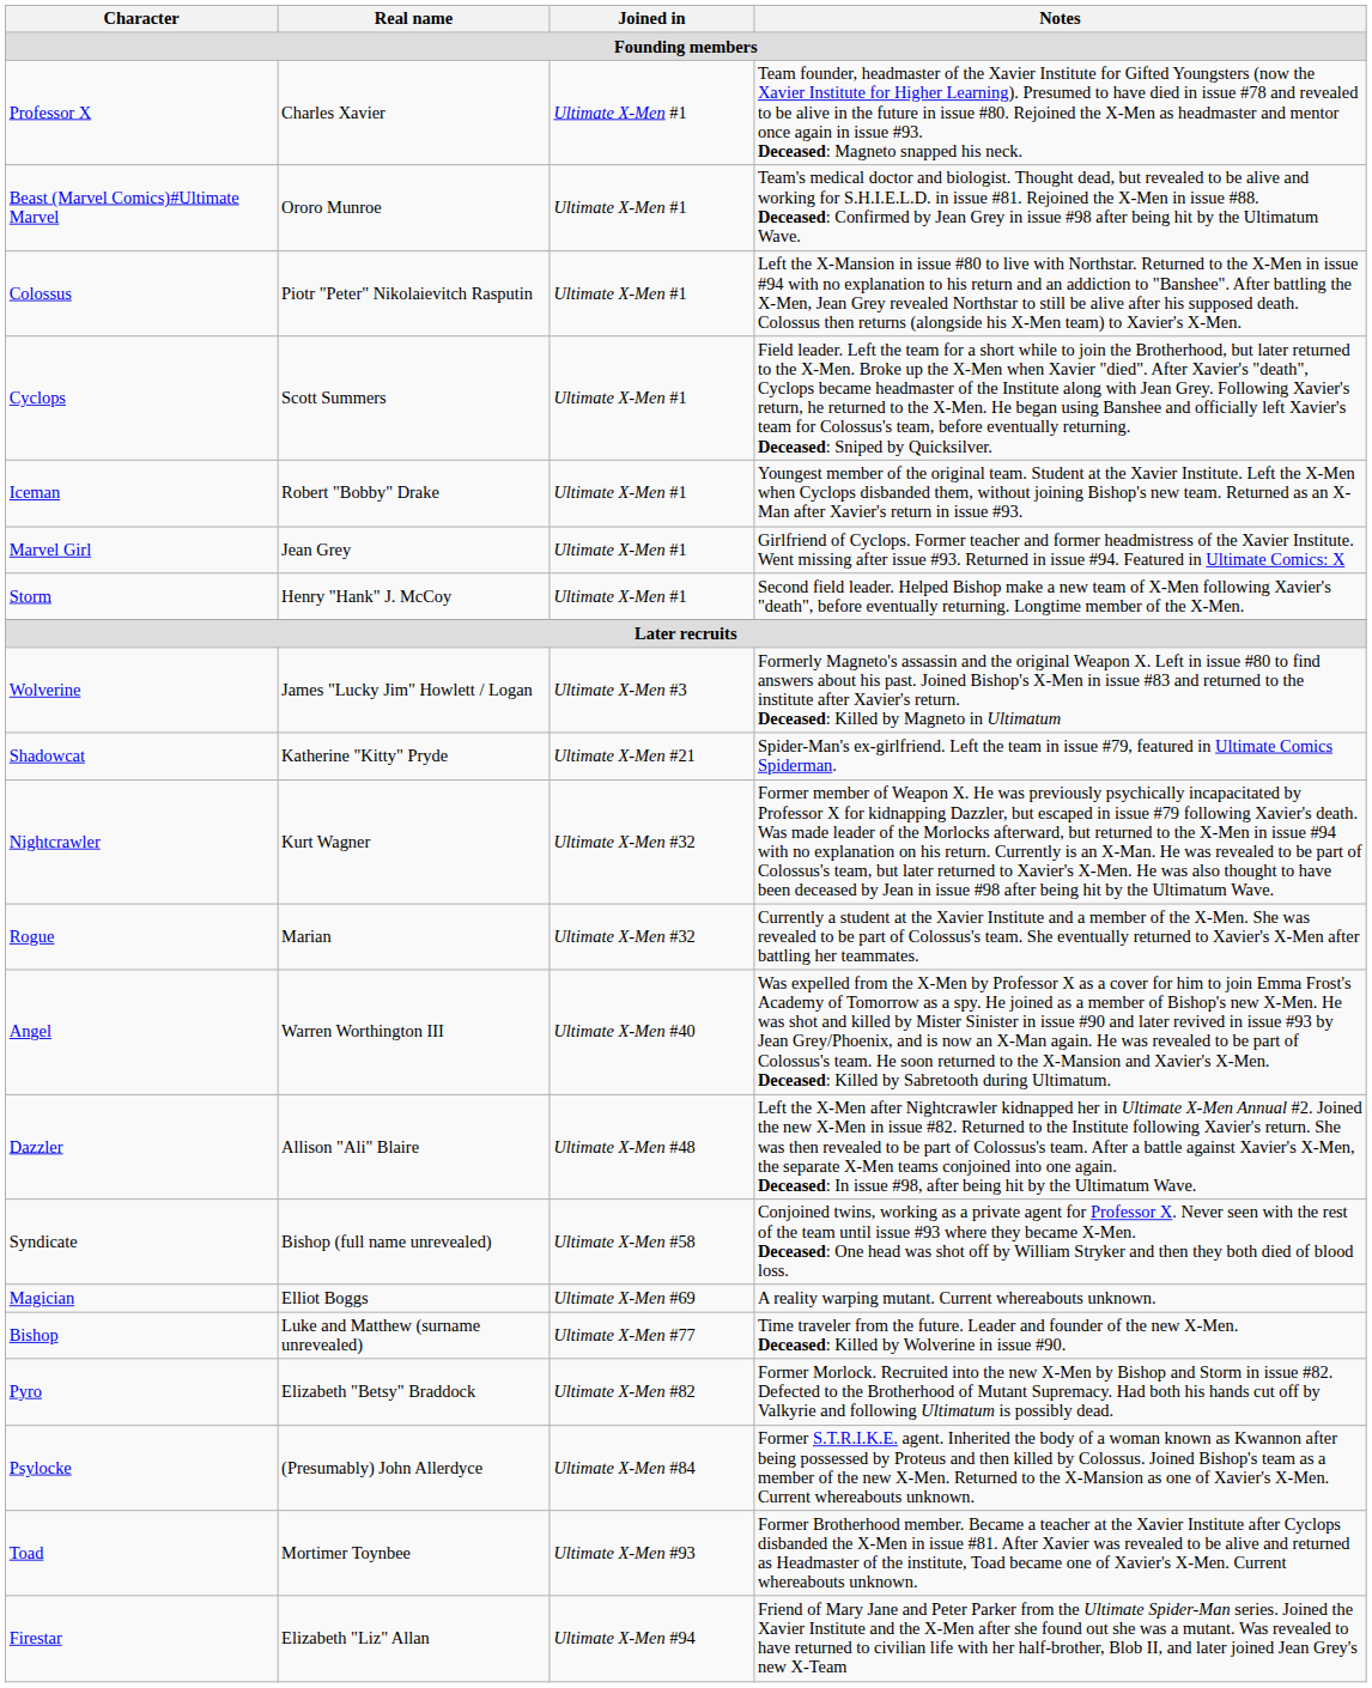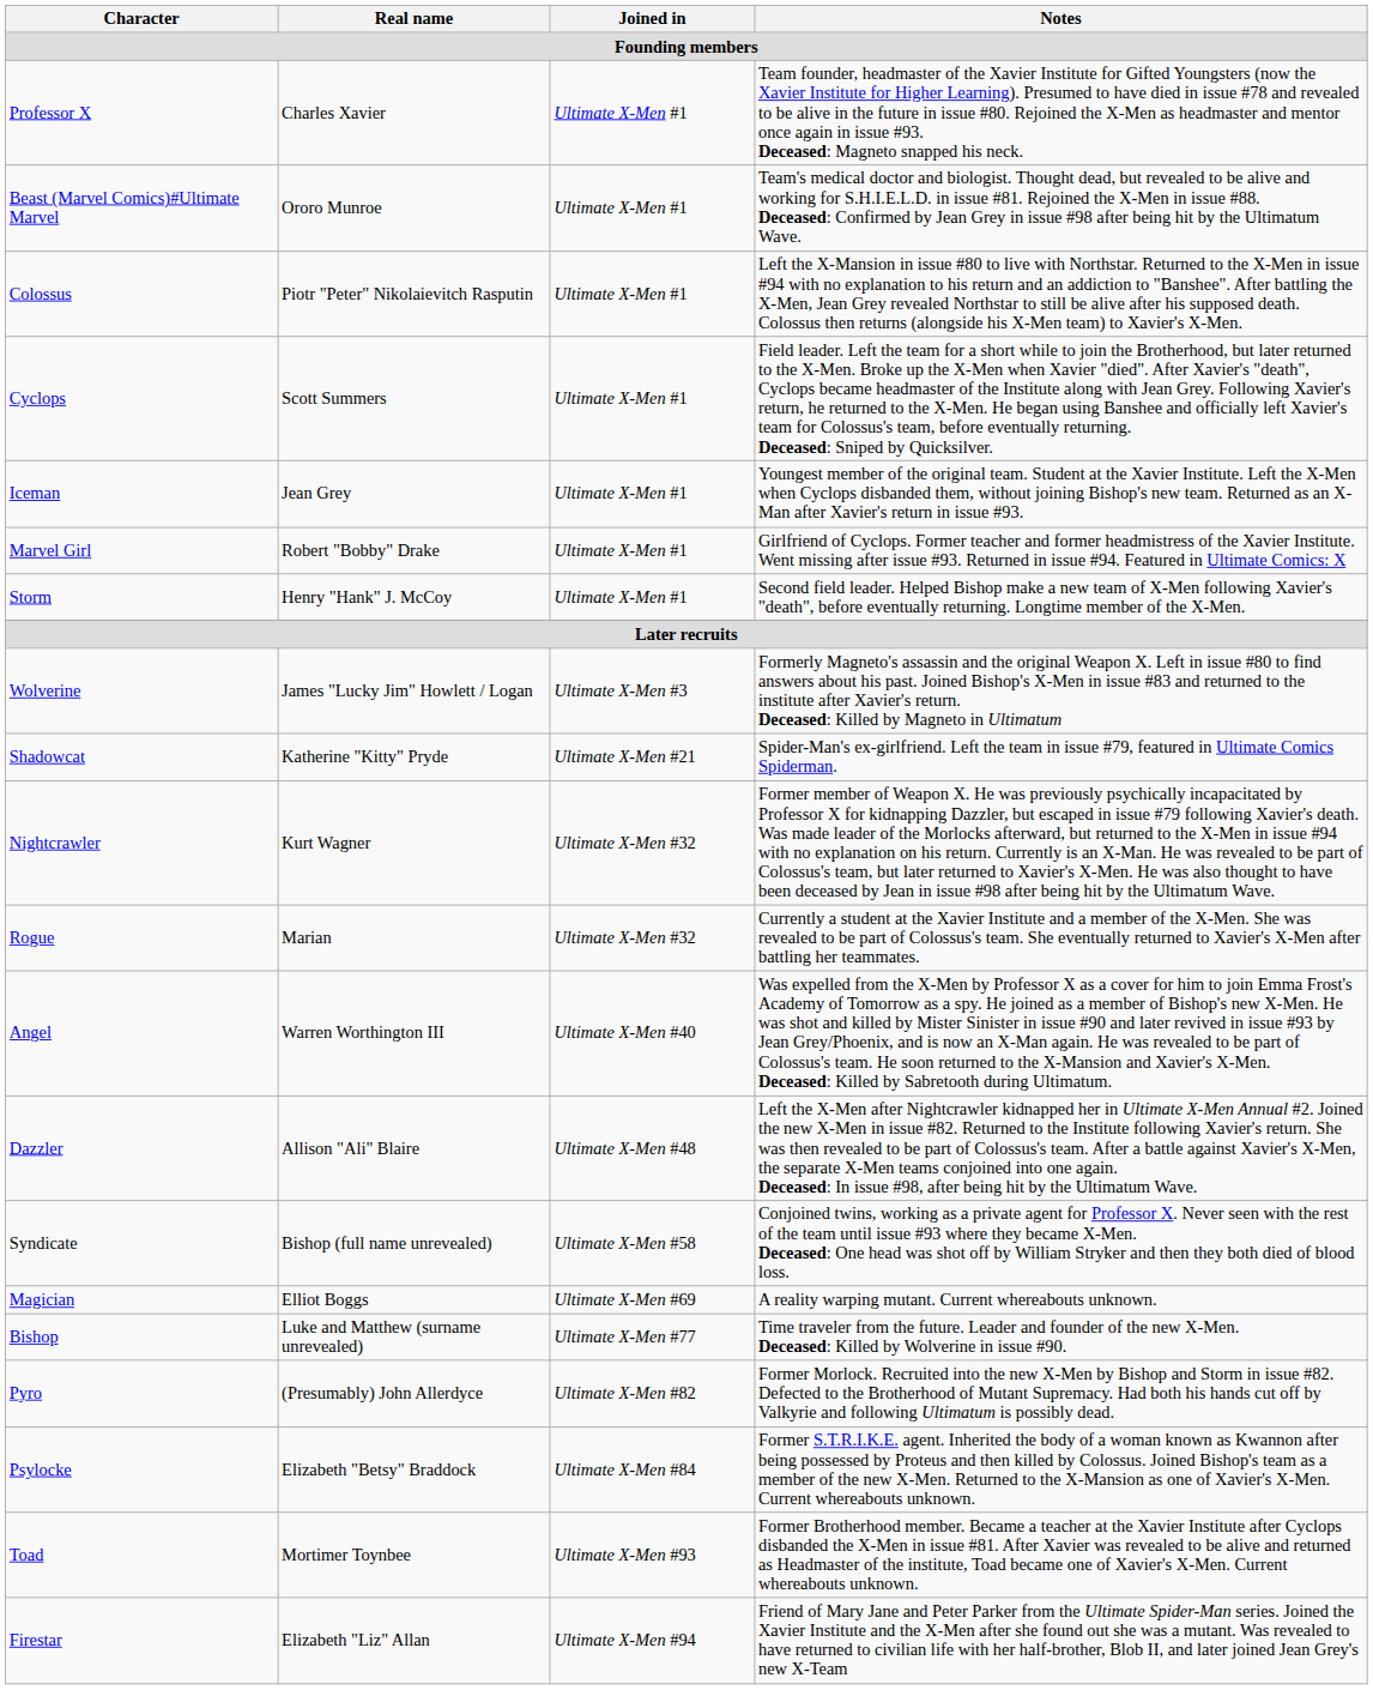Iceman | Real name: Robert "Bobby" Drake -> Jean Grey
Marvel Girl | Real name: Jean Grey -> Robert "Bobby" Drake
Pyro | Real name: Elizabeth "Betsy" Braddock -> (Presumably) John Allerdyce
Psylocke | Real name: (Presumably) John Allerdyce -> Elizabeth "Betsy" Braddock
